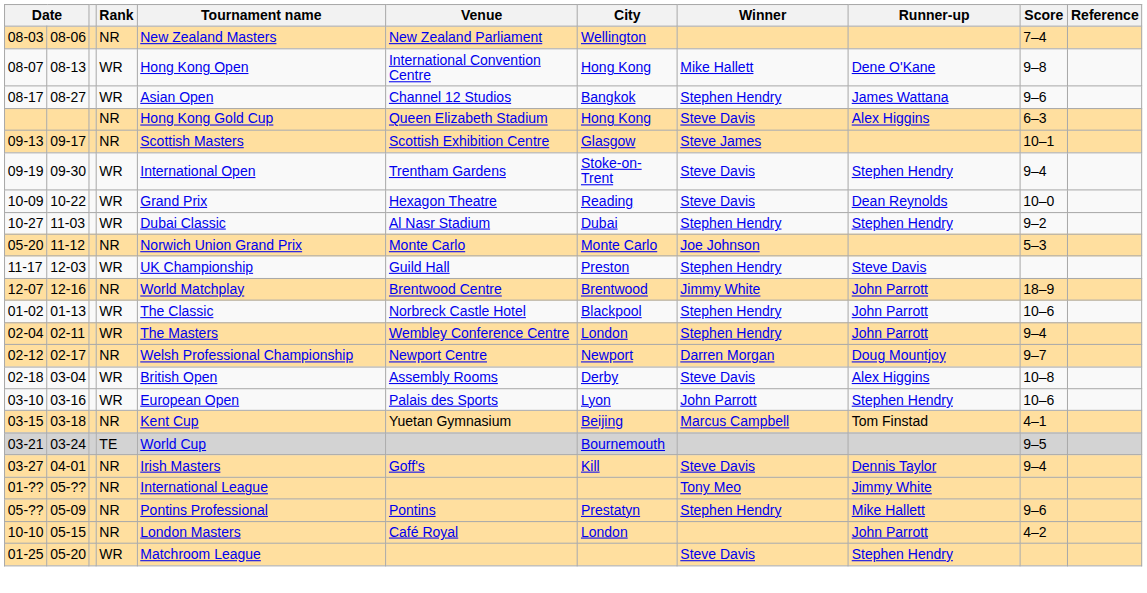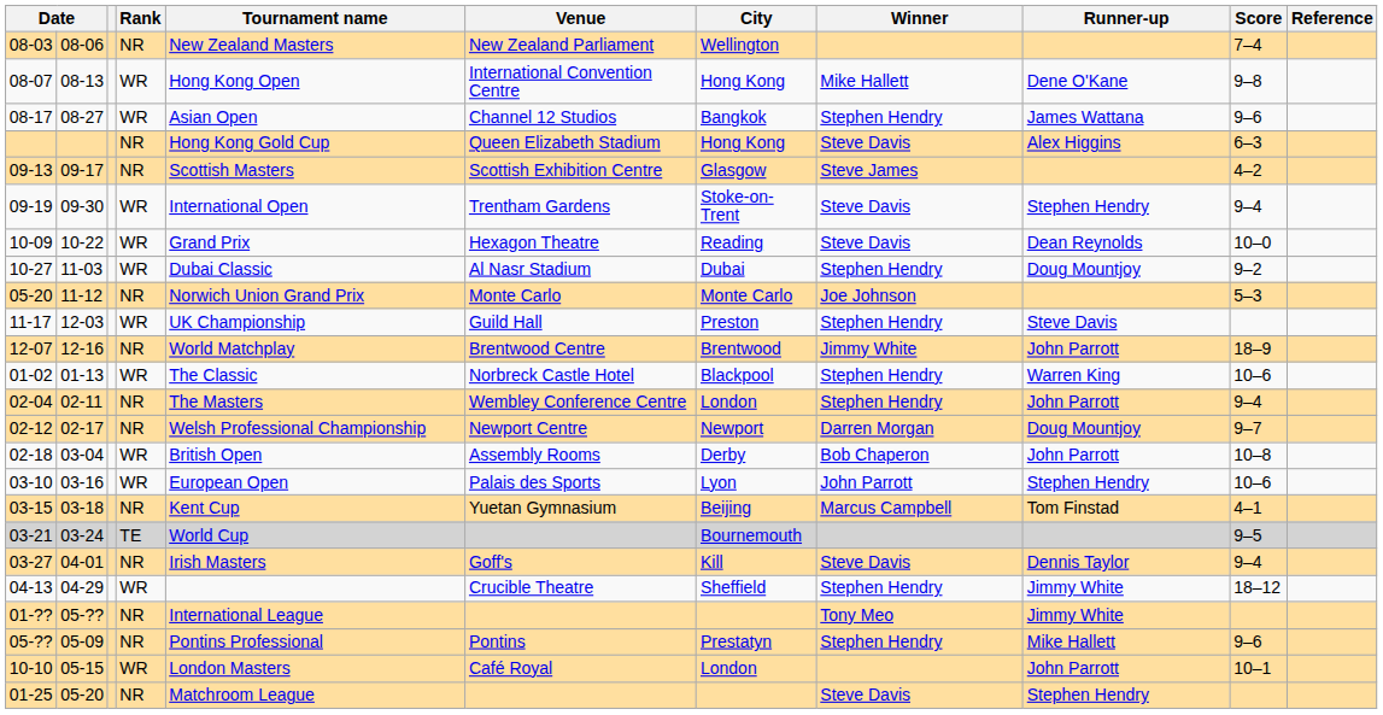09-13 | Score: 10–1 -> 4–2
10-27 | Runner-up: Stephen Hendry -> Doug Mountjoy
01-02 | Runner-up: John Parrott -> Warren King
02-04 | Rank: WR -> NR
02-18 | Winner: Steve Davis -> Bob Chaperon
02-18 | Runner-up: Alex Higgins -> John Parrott
+ row: 04-13 | 04-29 | WR | Crucible Theatre | Sheffield | Stephen Hendry | Jimmy White | 18–12
10-10 | Rank: NR -> WR
10-10 | Score: 4–2 -> 10–1
01-25 | Rank: WR -> NR
